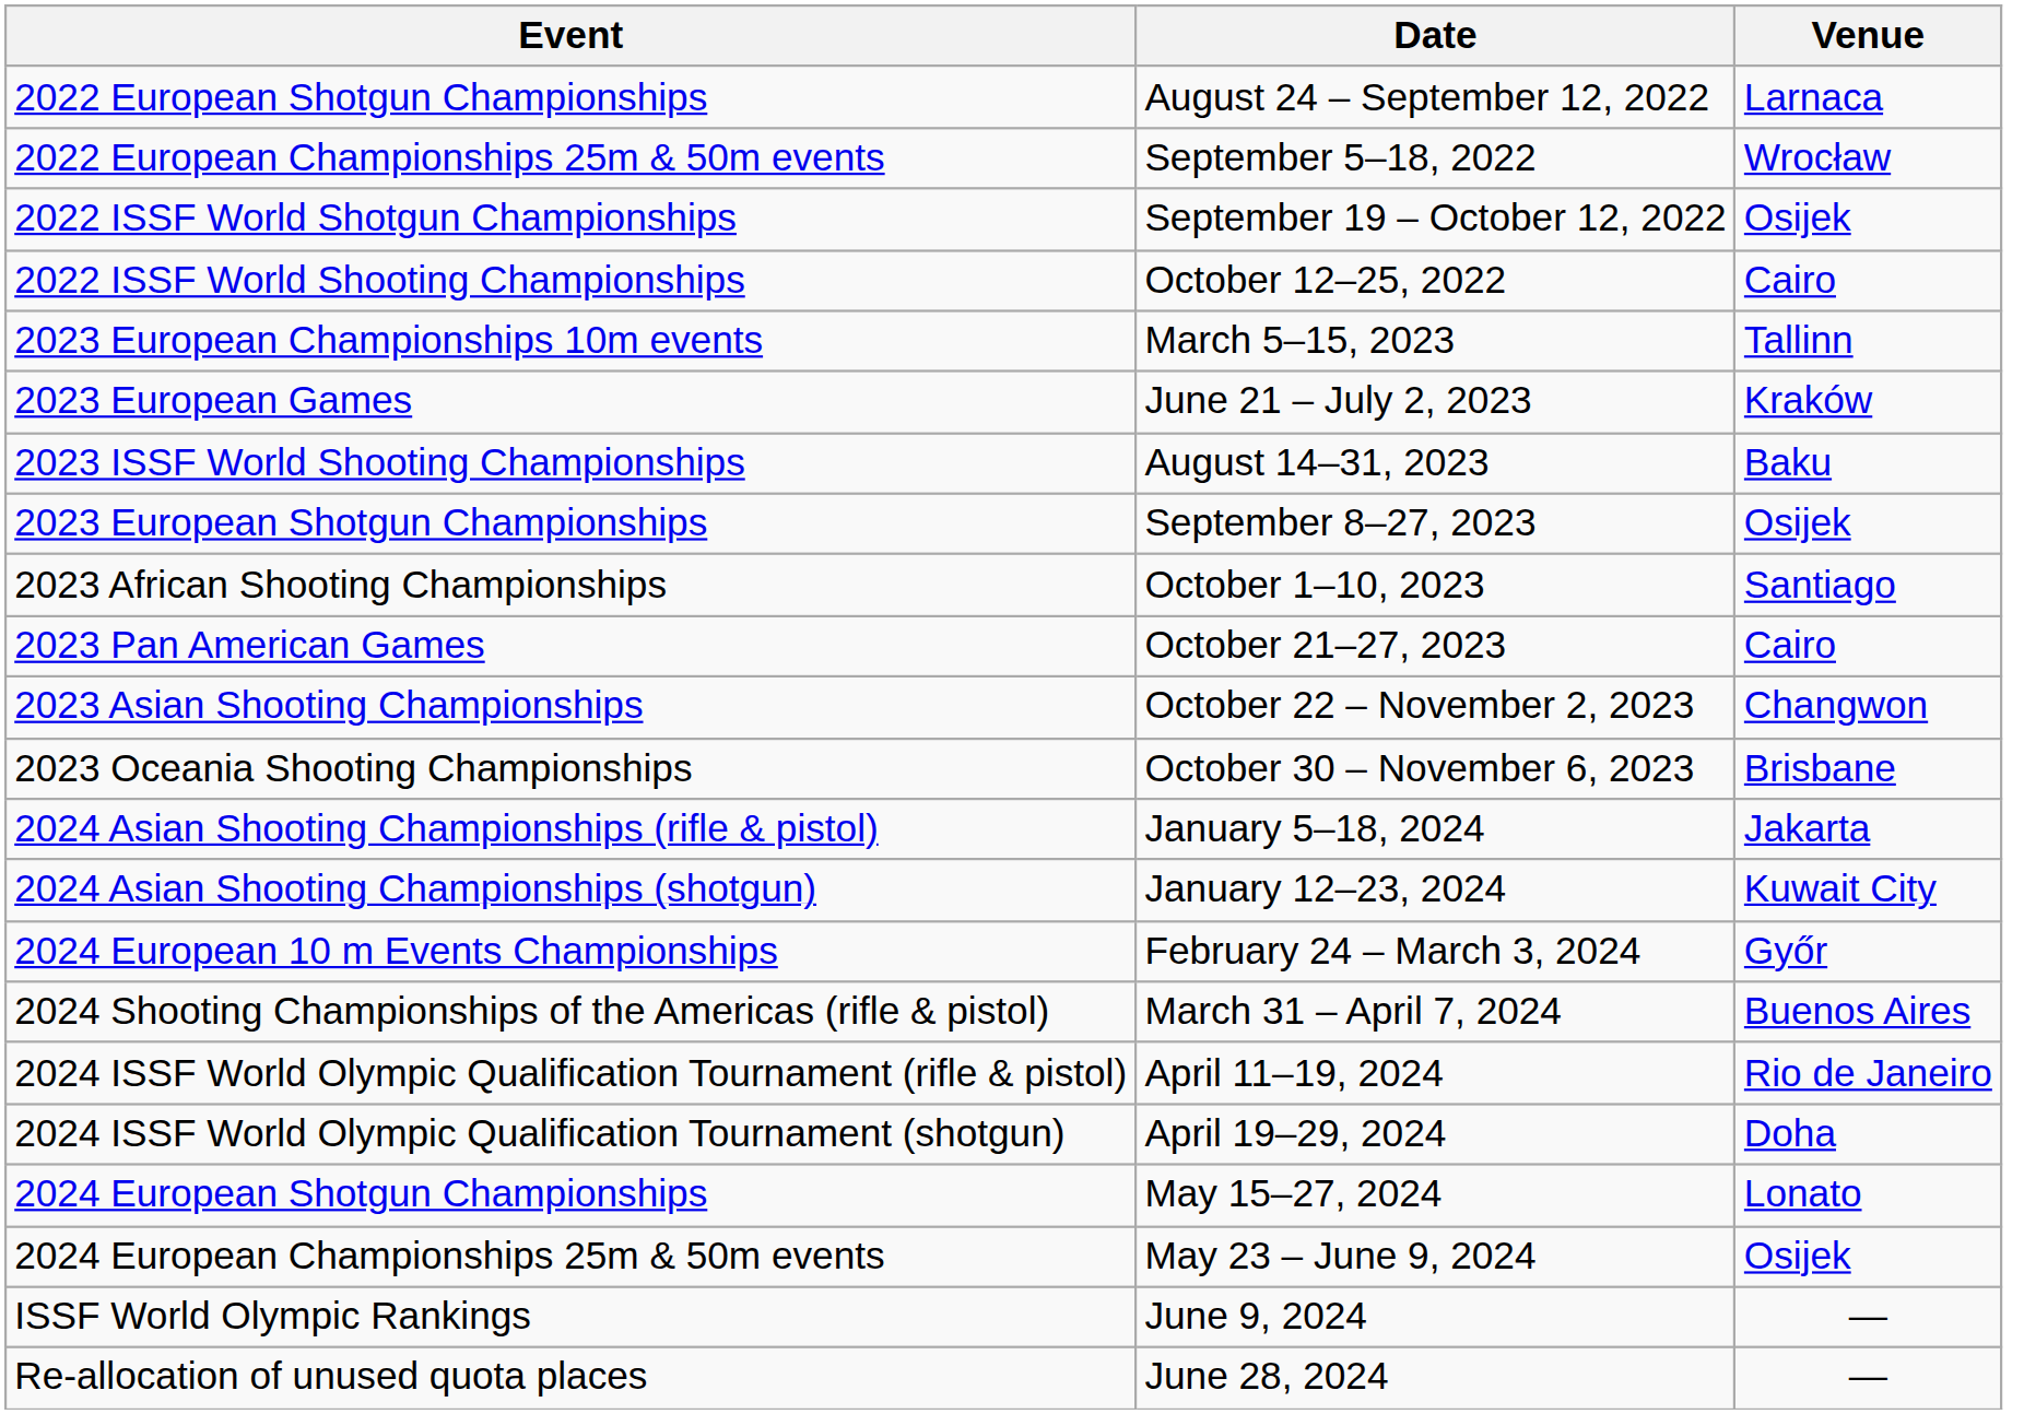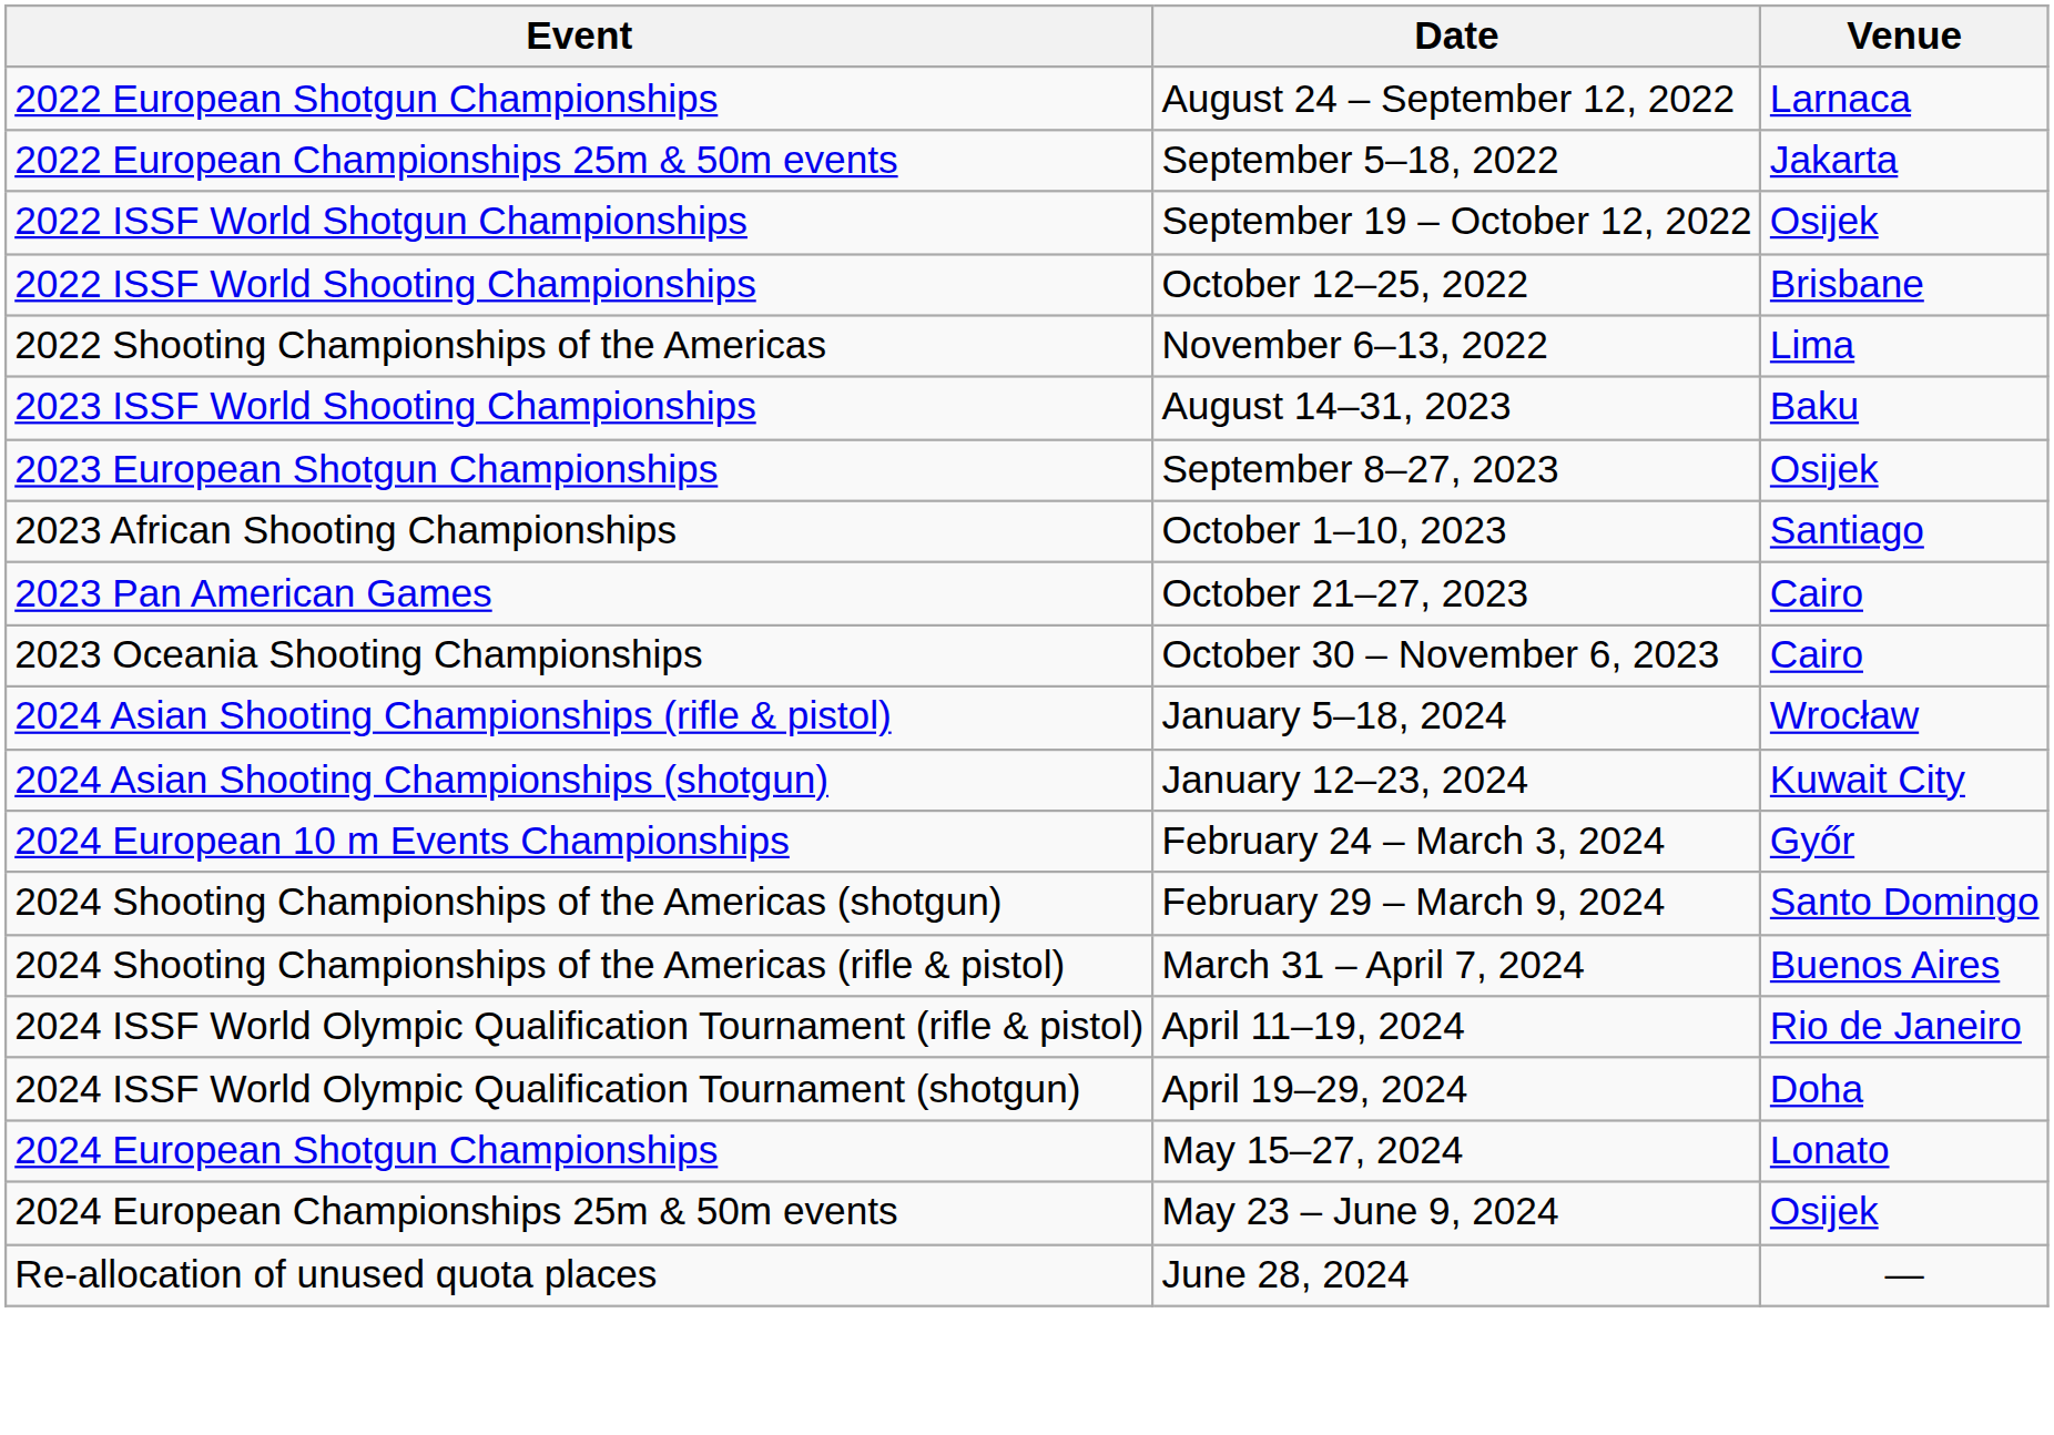2022 European Championships 25m & 50m events | Venue: Wrocław -> Jakarta
2022 ISSF World Shooting Championships | Venue: Cairo -> Brisbane
+ row: 2022 Shooting Championships of the Americas | November 6–13, 2022 | Lima
- row: 2023 European Championships 10m events | March 5–15, 2023 | Tallinn
- row: 2023 European Games | June 21 – July 2, 2023 | Kraków
- row: 2023 Asian Shooting Championships | October 22 – November 2, 2023 | Changwon
2023 Oceania Shooting Championships | Venue: Brisbane -> Cairo
2024 Asian Shooting Championships (rifle & pistol) | Venue: Jakarta -> Wrocław
+ row: 2024 Shooting Championships of the Americas (shotgun) | February 29 – March 9, 2024 | Santo Domingo
- row: ISSF World Olympic Rankings | June 9, 2024 | —
